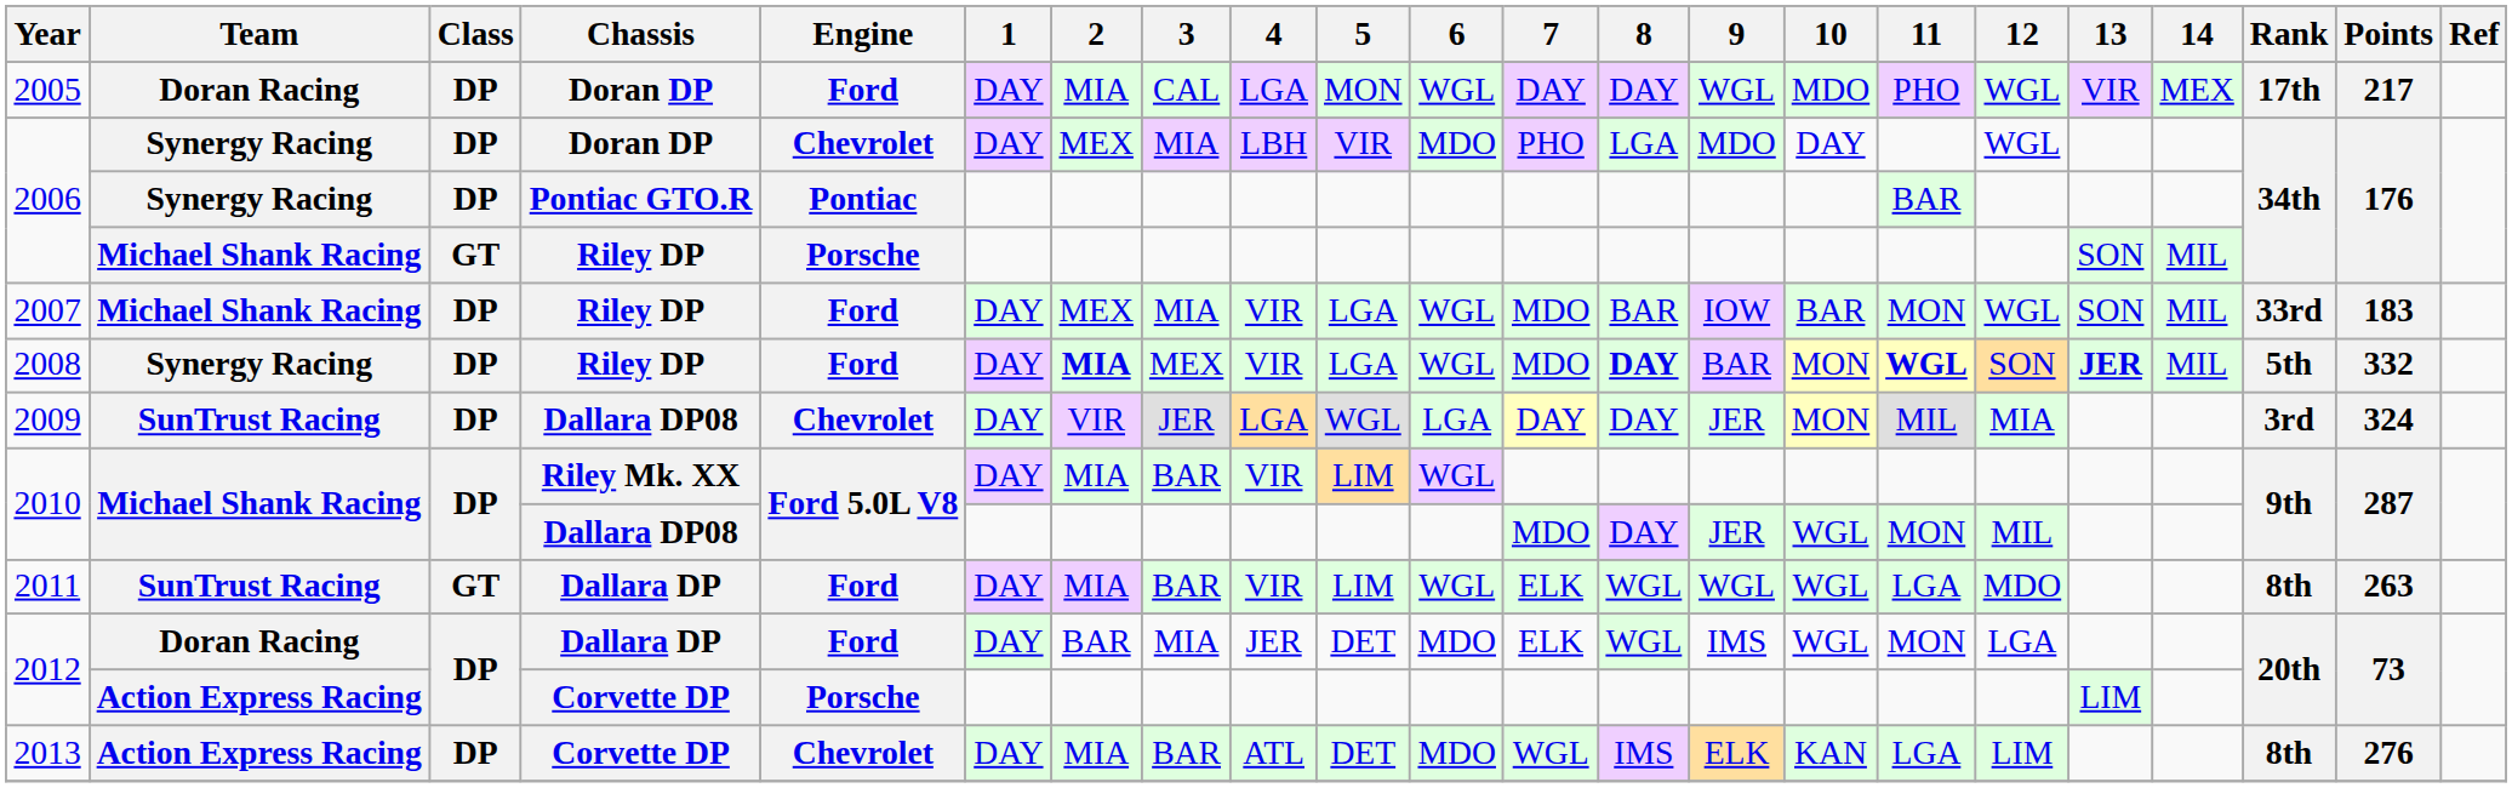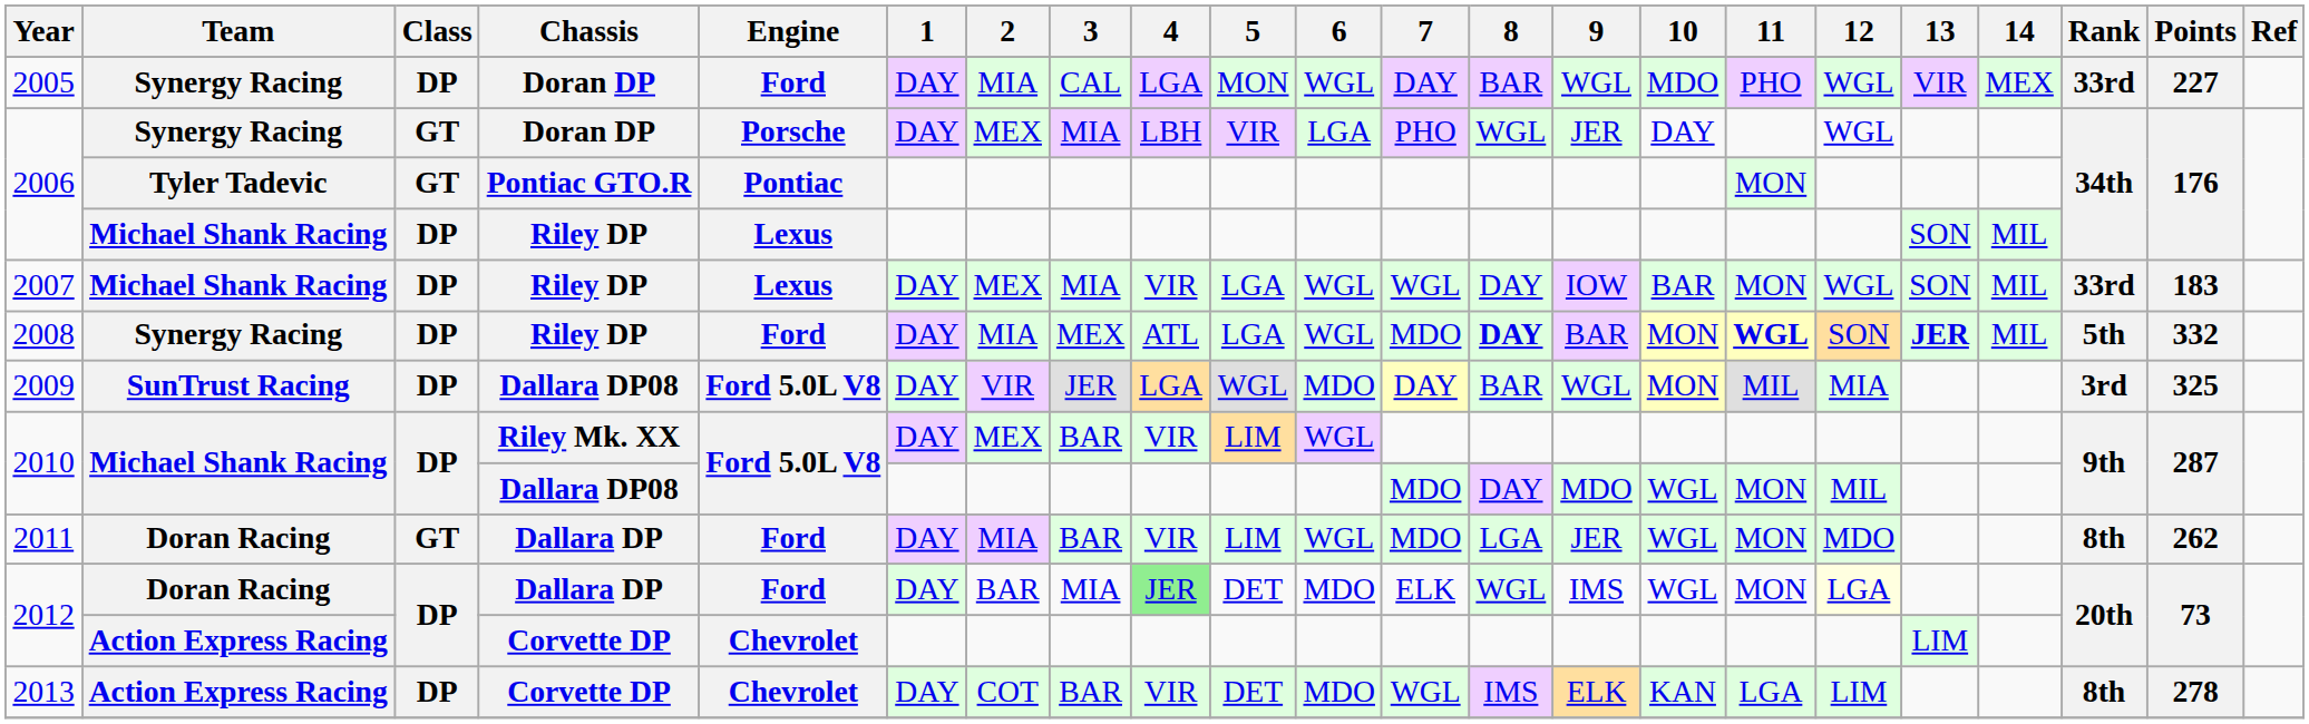2005 | Team: Doran Racing -> Synergy Racing
2005 | 8: DAY -> BAR
2005 | Rank: 17th -> 33rd
2005 | Points: 217 -> 227
2006 / Doran DP | Class: DP -> GT
2006 / Doran DP | Engine: Chevrolet -> Porsche
2006 / Doran DP | 6: MDO -> LGA
2006 / Doran DP | 8: LGA -> WGL
2006 / Doran DP | 9: MDO -> JER
2006 / Pontiac GTO.R | Team: Synergy Racing -> Tyler Tadevic
2006 / Pontiac GTO.R | Class: DP -> GT
2006 / Pontiac GTO.R | 11: BAR -> MON
2006 / Riley DP | Class: GT -> DP
2006 / Riley DP | Engine: Porsche -> Lexus
2007 | Engine: Ford -> Lexus
2007 | 7: MDO -> WGL
2007 | 8: BAR -> DAY
2008 | 2: bold -> normal
2008 | 4: VIR -> ATL
2009 | Engine: Chevrolet -> Ford 5.0L V8
2009 | 6: LGA -> MDO
2009 | 8: DAY -> BAR
2009 | 9: JER -> WGL
2009 | Points: 324 -> 325
2010 / Riley Mk. XX | 2: MIA -> MEX
2010 / Dallara DP08 | 9: JER -> MDO
2011 | Team: SunTrust Racing -> Doran Racing
2011 | 7: ELK -> MDO
2011 | 8: WGL -> LGA
2011 | 9: WGL -> JER
2011 | 11: LGA -> MON
2011 | Points: 263 -> 262
2012 / Dallara DP | 4: no background -> lightgreen background
2012 / Dallara DP | 12: no background -> lightyellow background
2012 / Corvette DP | Engine: Porsche -> Chevrolet
2013 | 2: MIA -> COT
2013 | 4: ATL -> VIR
2013 | Points: 276 -> 278
